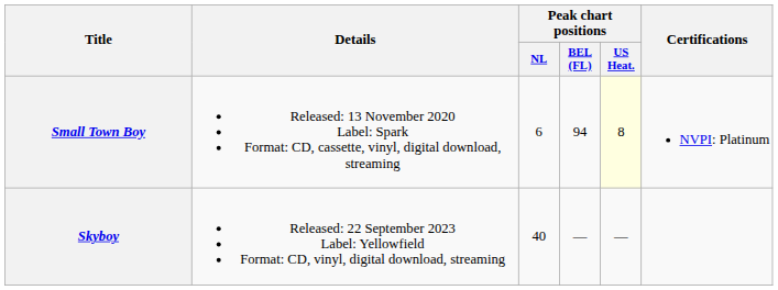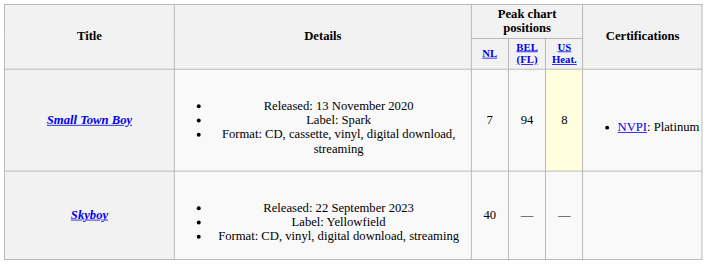Small Town Boy | Peak chart positions / NL: 6 -> 7
